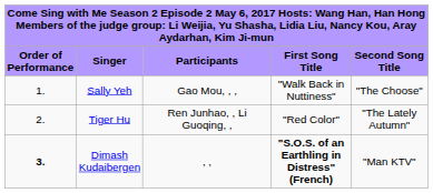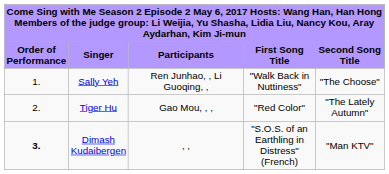Sally Yeh | column 3: Gao Mou, , , -> Ren Junhao, , Li Guoqing, ,
Tiger Hu | column 3: Ren Junhao, , Li Guoqing, , -> Gao Mou, , ,
Dimash Kudaibergen | column 4: bold -> normal
